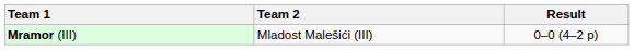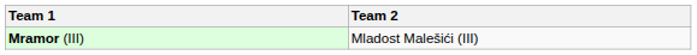- column: Result | 0–0 (4–2 p)
